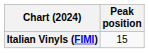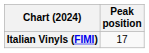Italian Vinyls (FIMI) | Peak position: 15 -> 17
